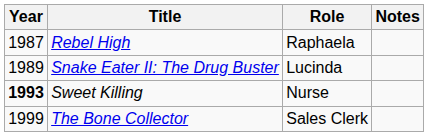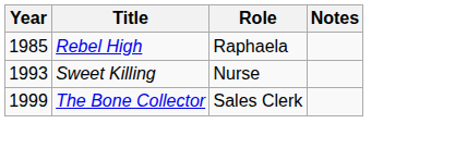Rebel High | Year: 1987 -> 1985
- row: 1989 | Snake Eater II: The Drug Buster | Lucinda
Sweet Killing | Year: bold -> normal
